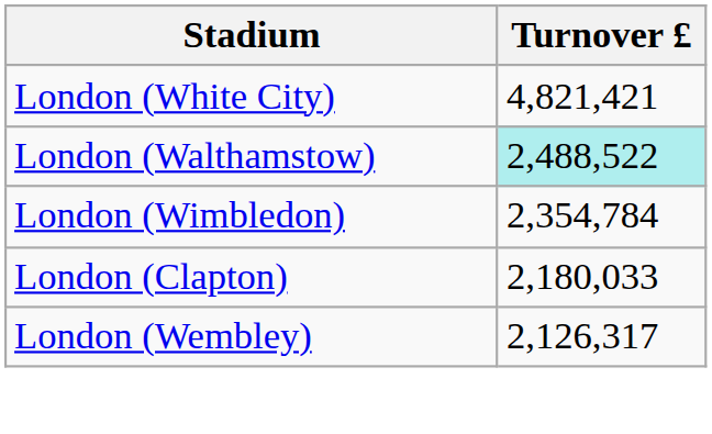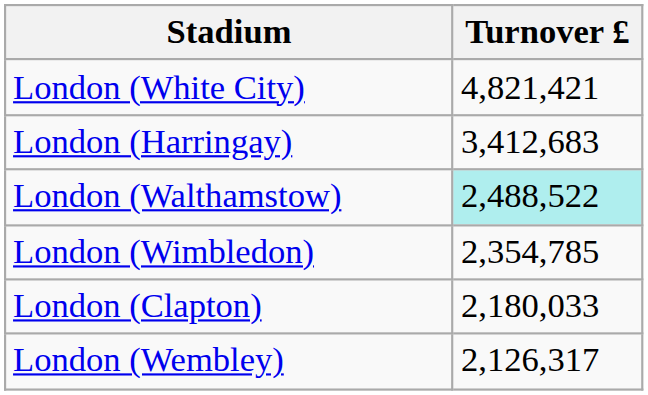+ row: London (Harringay) | 3,412,683
London (Wimbledon) | Turnover £: 2,354,784 -> 2,354,785
